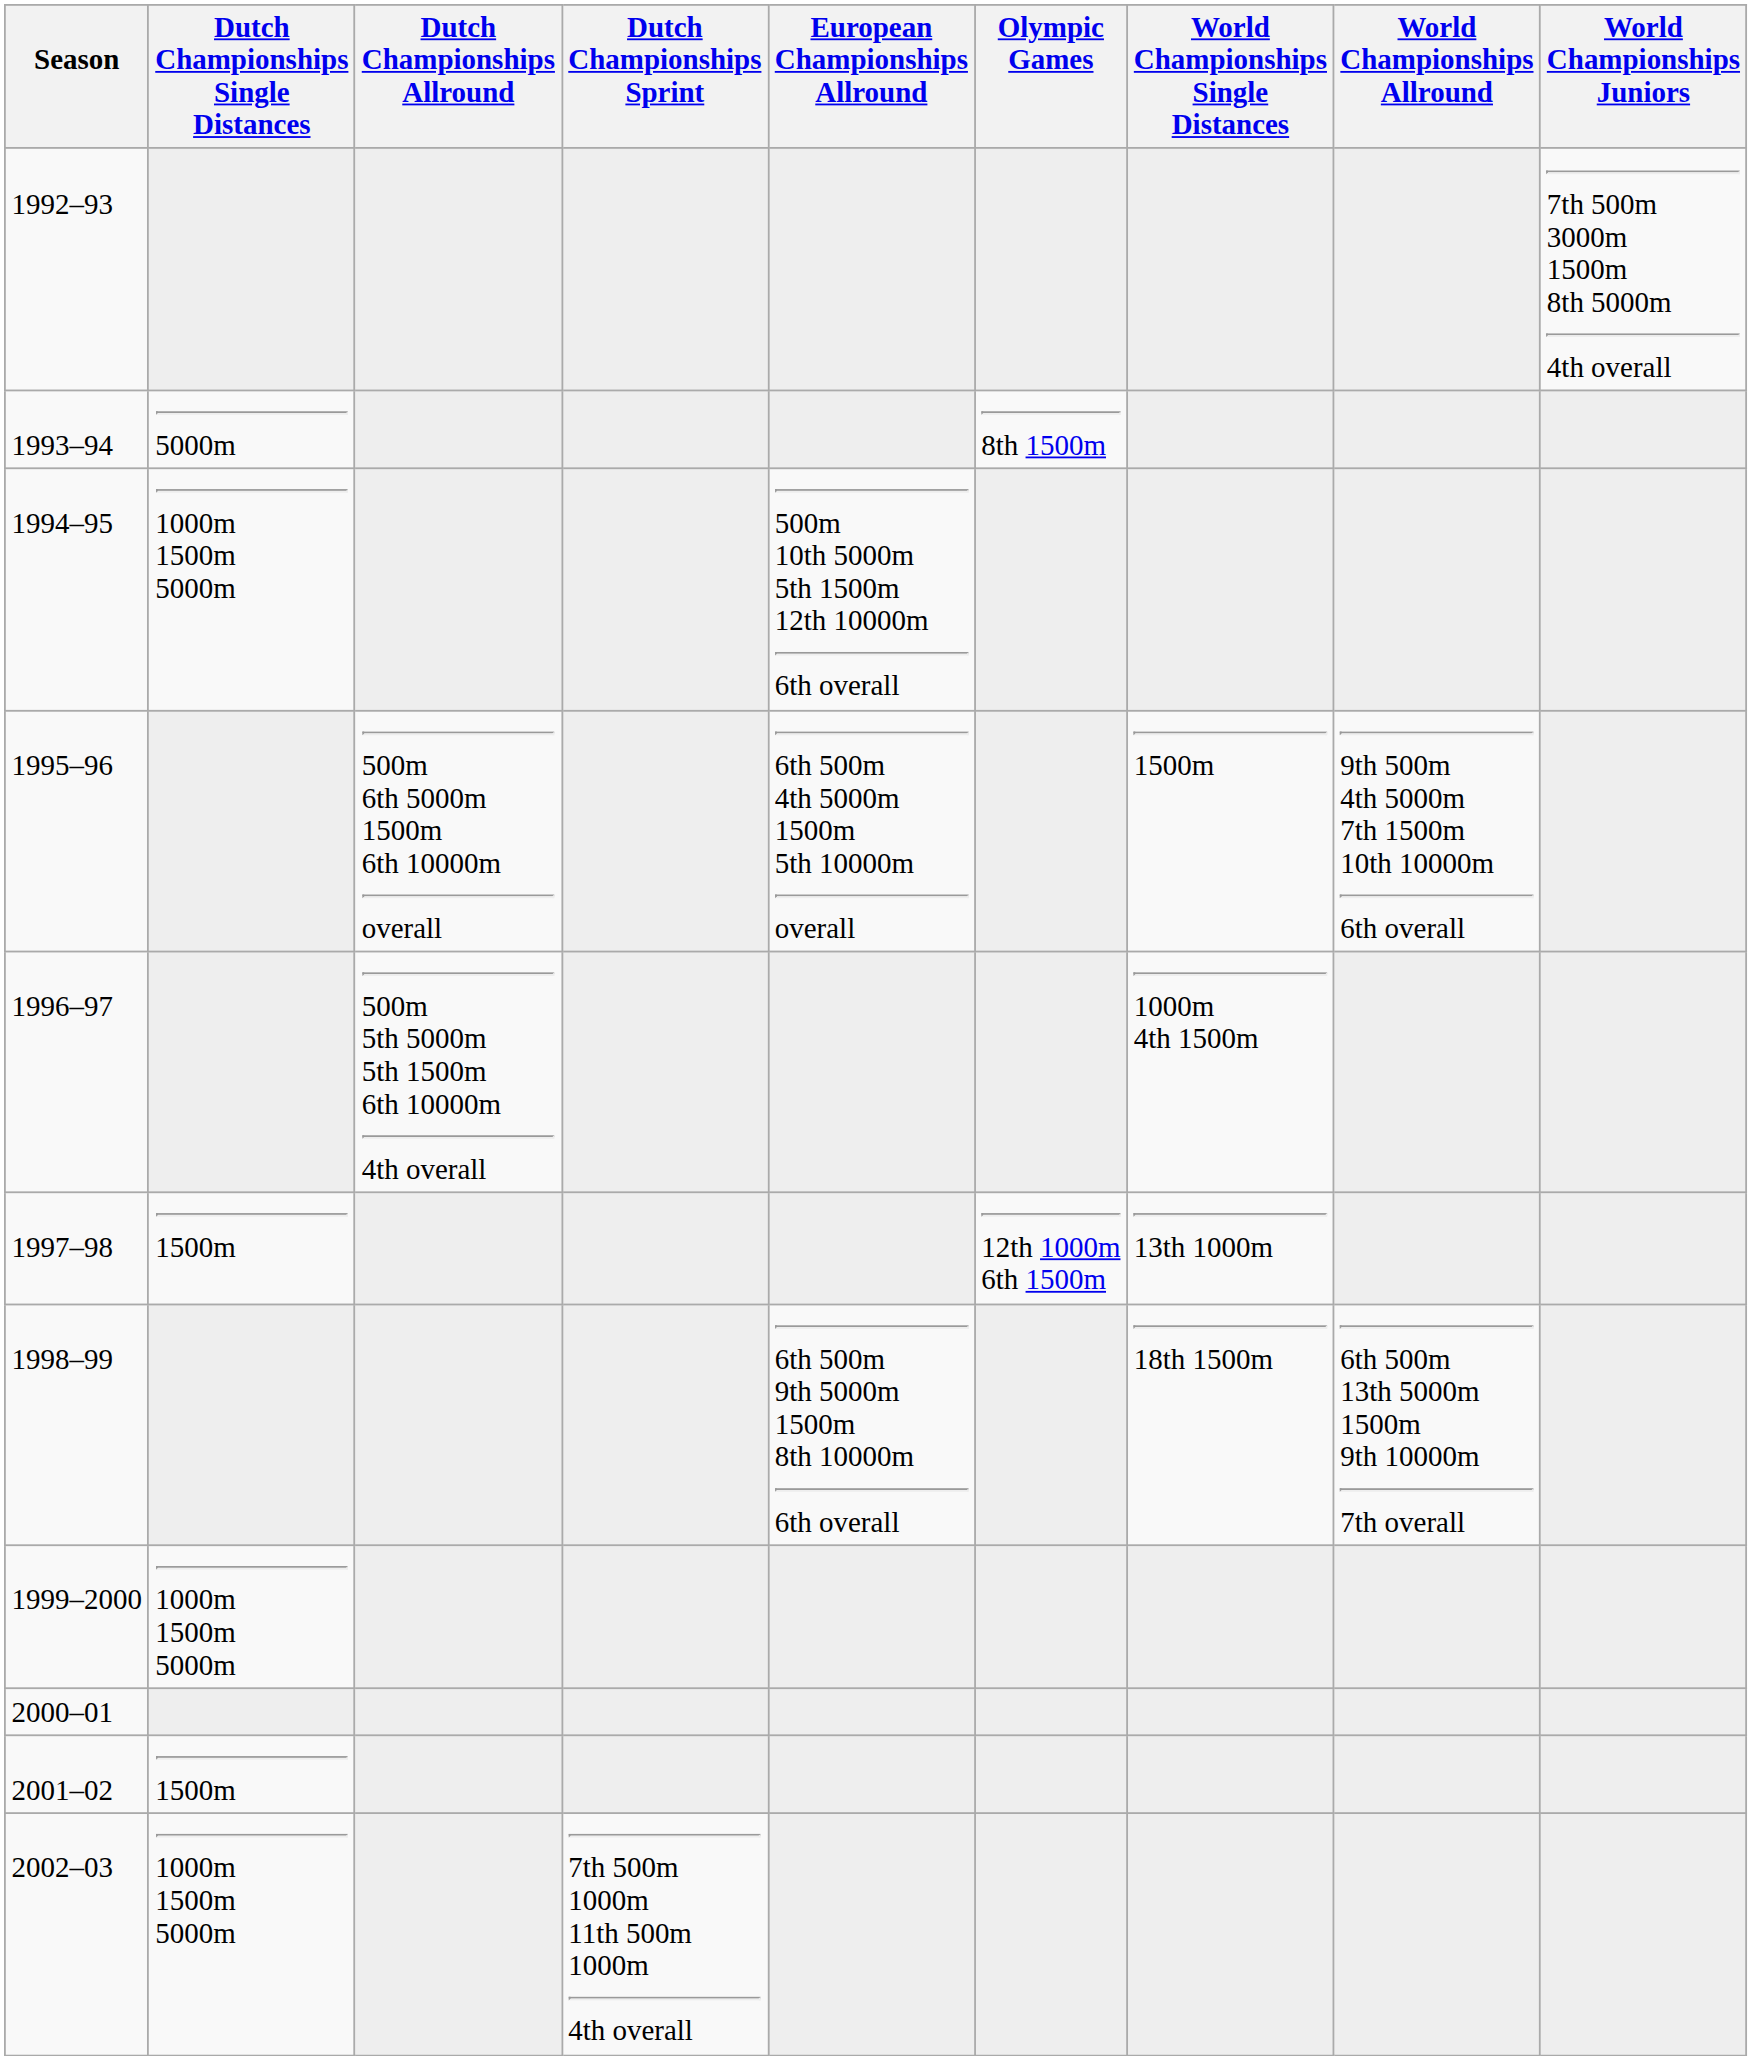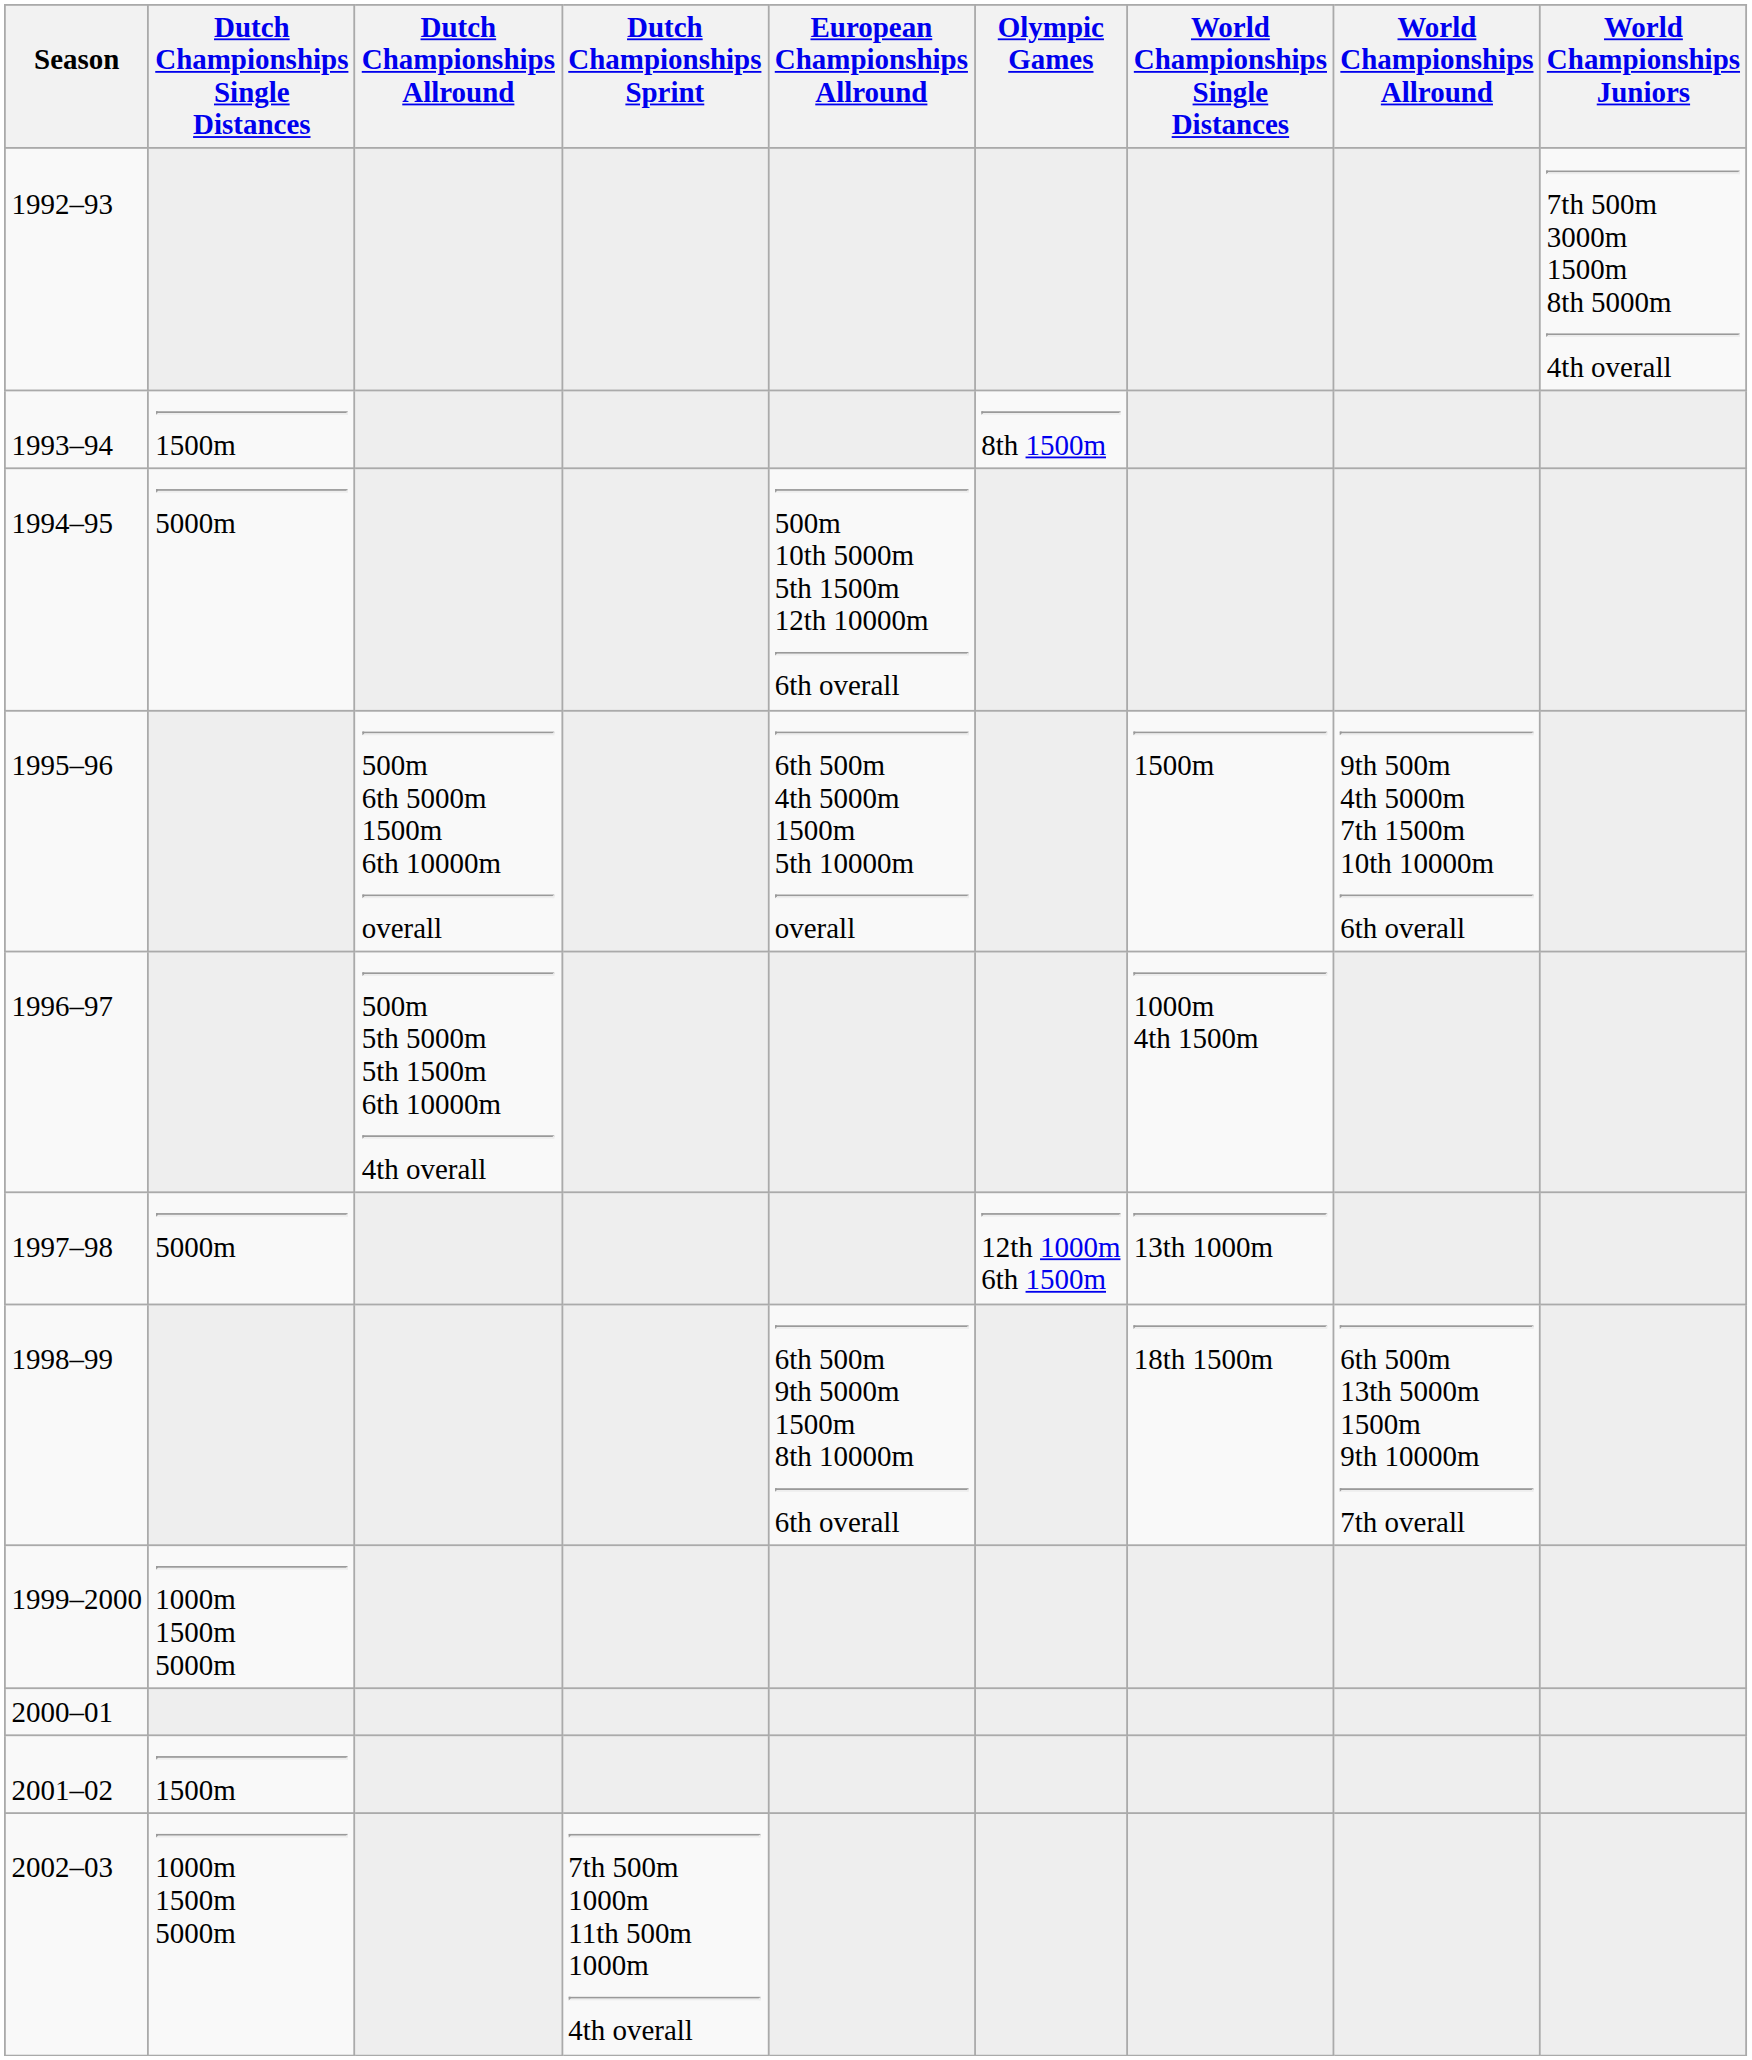1993–94 | Dutch Championships Single Distances: 5000m -> 1500m
1994–95 | Dutch Championships Single Distances: 1000m 1500m 5000m -> 5000m
1997–98 | Dutch Championships Single Distances: 1500m -> 5000m
